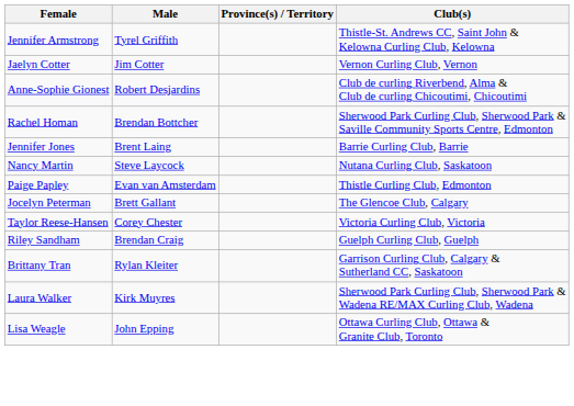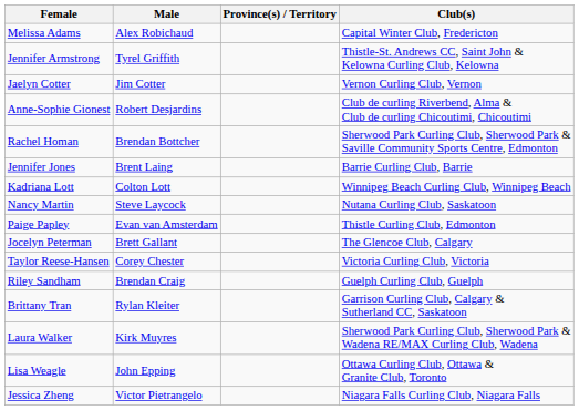+ row: Melissa Adams | Alex Robichaud | Capital Winter Club, Fredericton
+ row: Kadriana Lott | Colton Lott | Winnipeg Beach Curling Club, Winnipeg Beach
+ row: Jessica Zheng | Victor Pietrangelo | Niagara Falls Curling Club, Niagara Falls
